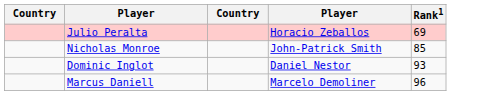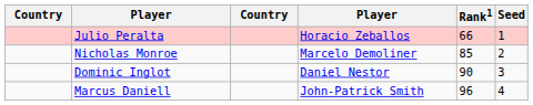+ column: Seed | 1 | 2 | 3 | 4
Julio Peralta | Rank1: 69 -> 66
Nicholas Monroe | column 4: John-Patrick Smith -> Marcelo Demoliner
Dominic Inglot | Rank1: 93 -> 90
Marcus Daniell | column 4: Marcelo Demoliner -> John-Patrick Smith
